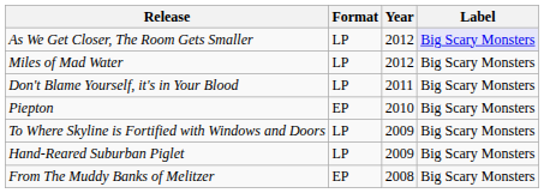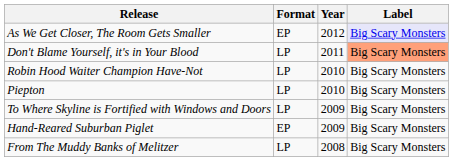As We Get Closer, The Room Gets Smaller | Format: LP -> EP
- row: Miles of Mad Water | LP | 2012 | Big Scary Monsters
Don't Blame Yourself, it's in Your Blood | Label: no background -> lightsalmon background
+ row: Robin Hood Waiter Champion Have-Not | LP | 2010 | Big Scary Monsters
Piepton | Format: EP -> LP
Hand-Reared Suburban Piglet | Format: LP -> EP
From The Muddy Banks of Melitzer | Format: EP -> LP
